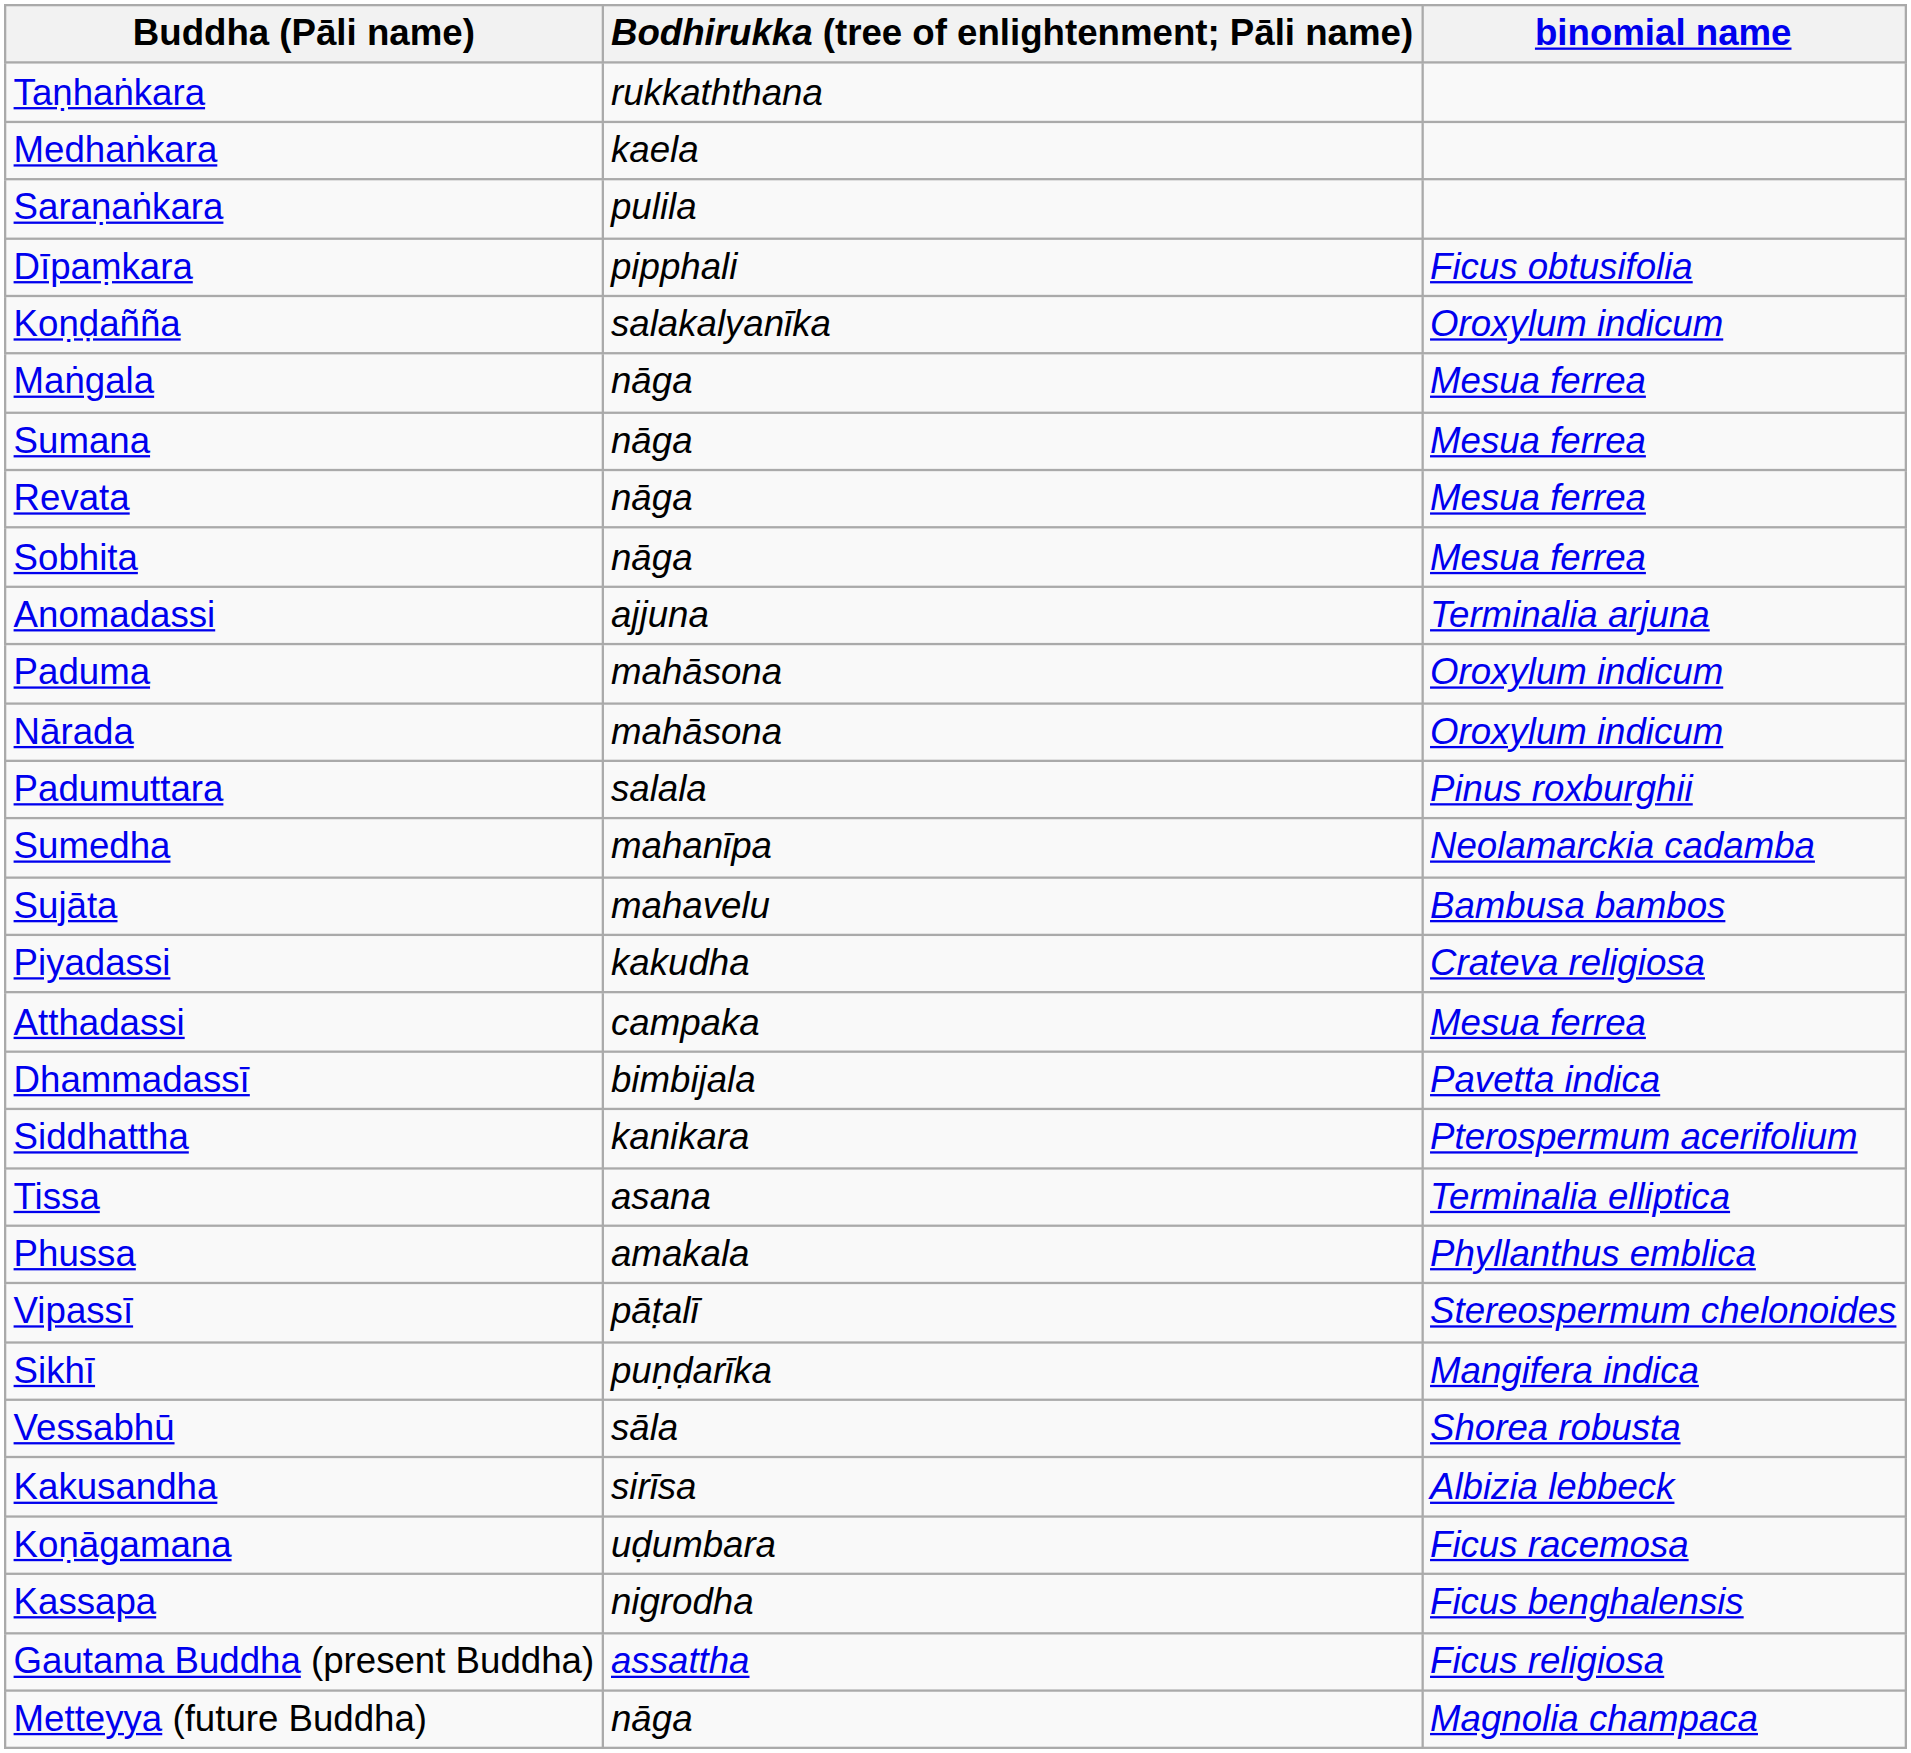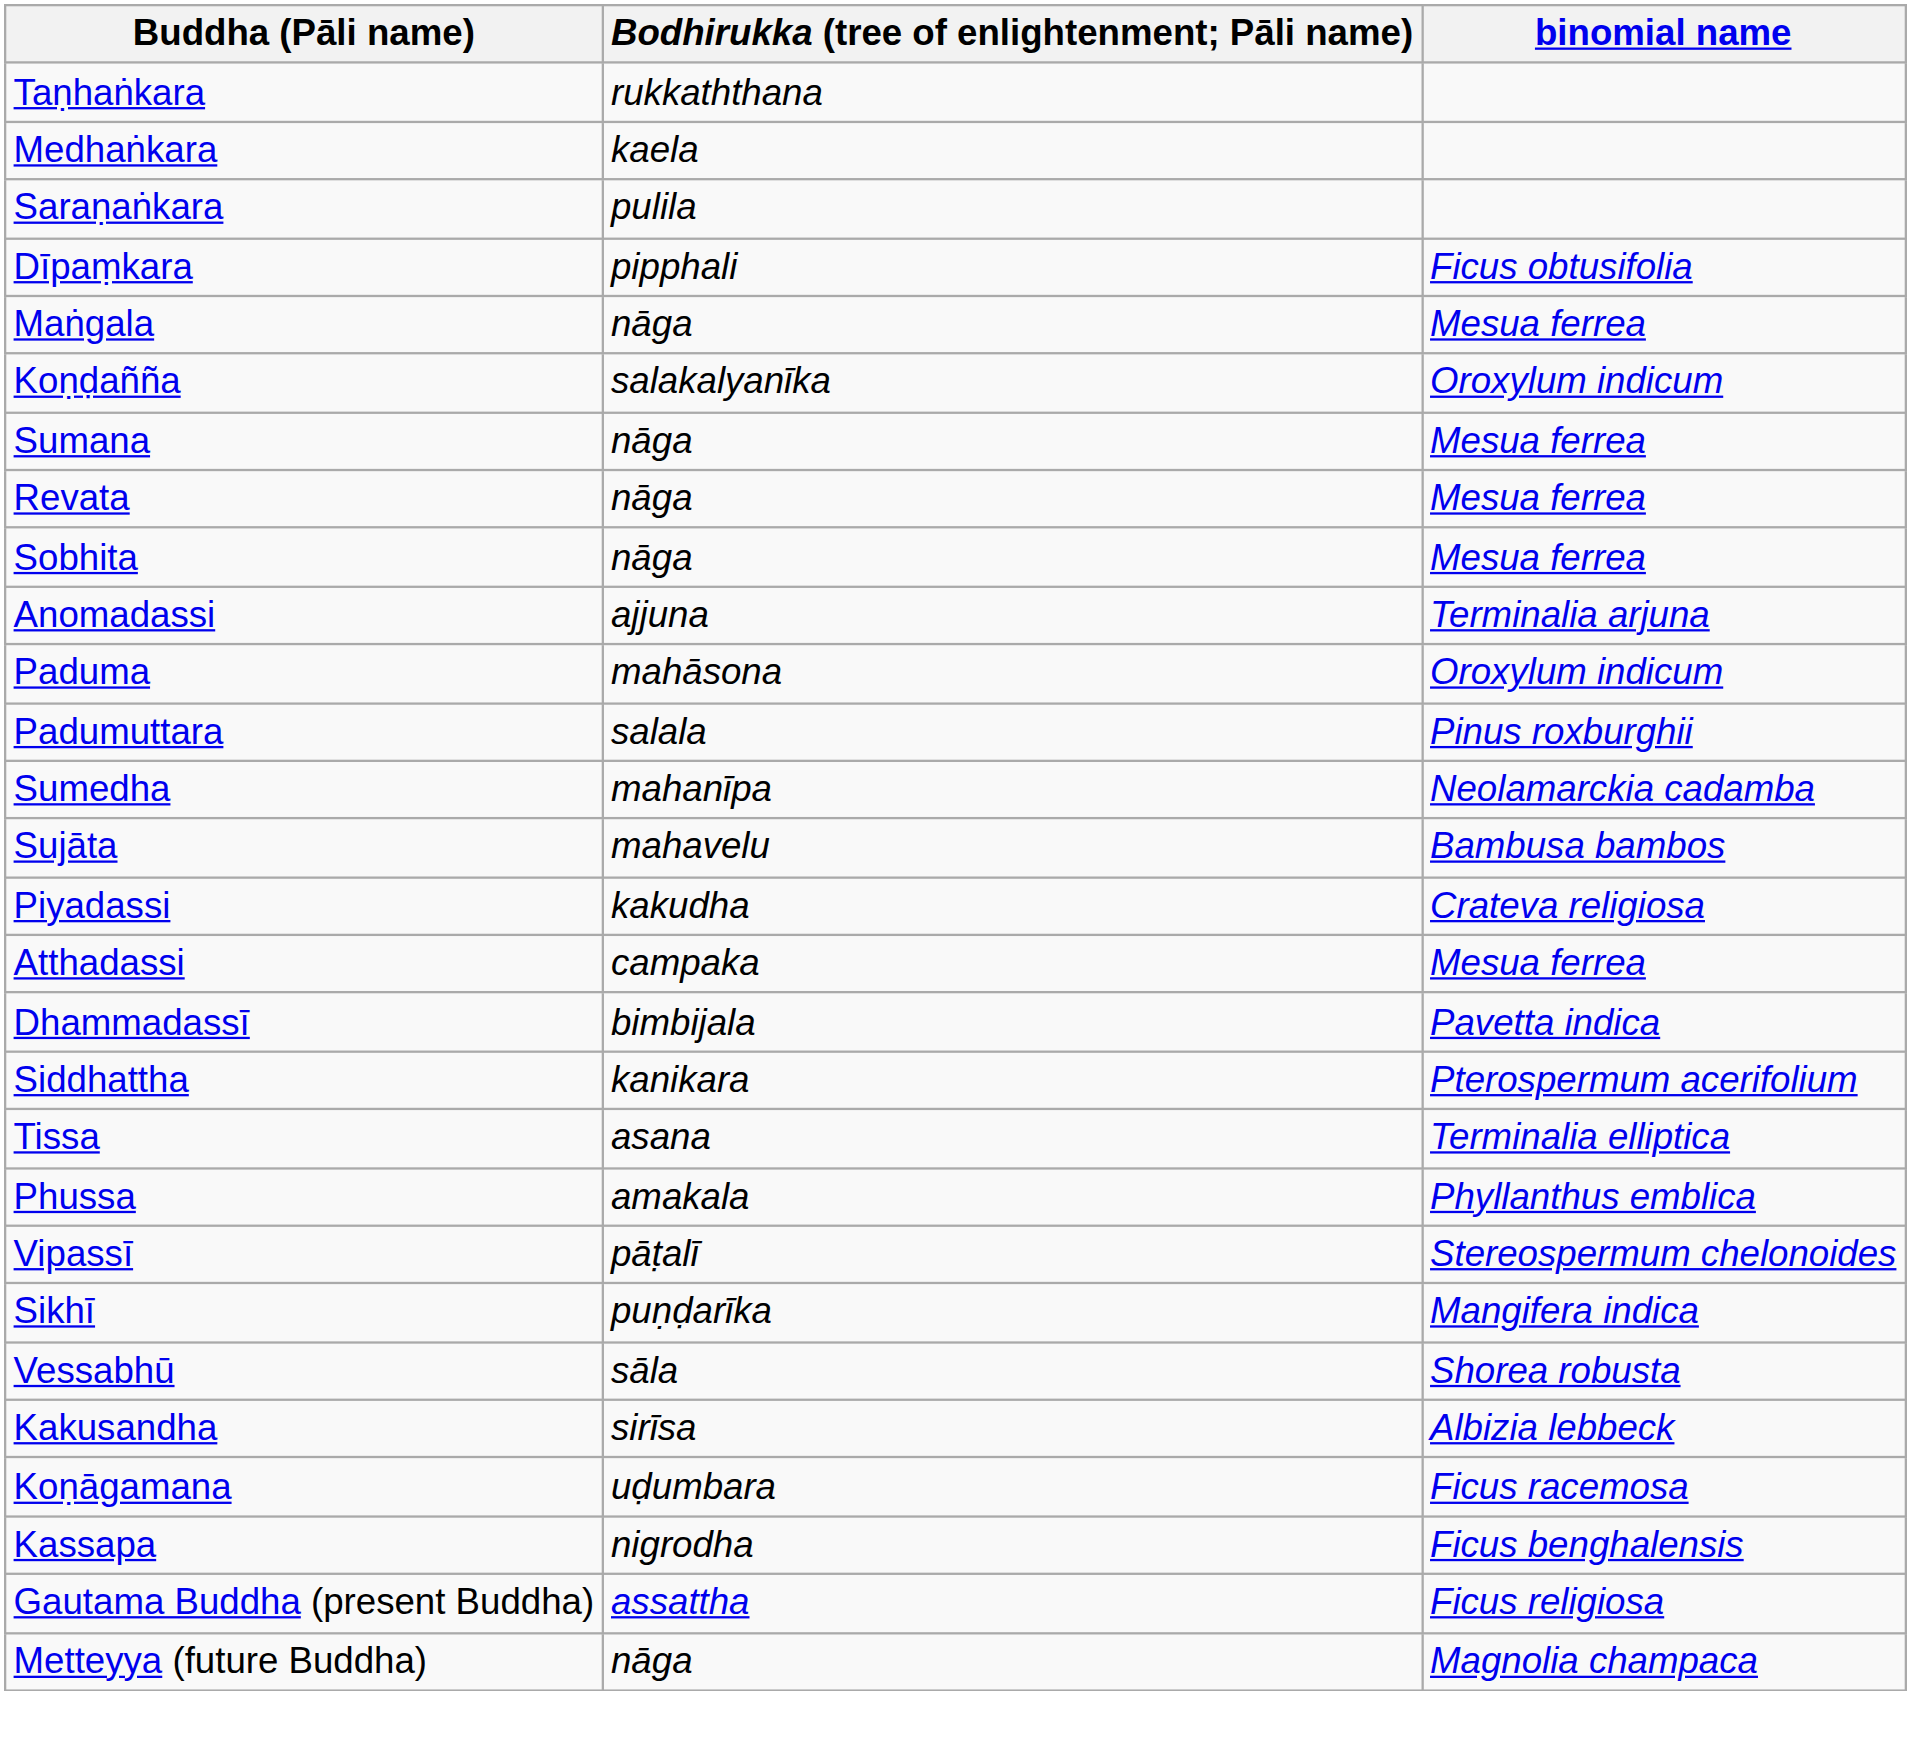rows swapped: Koṇḍañña <-> Maṅgala
- row: Nārada | mahāsona | Oroxylum indicum
